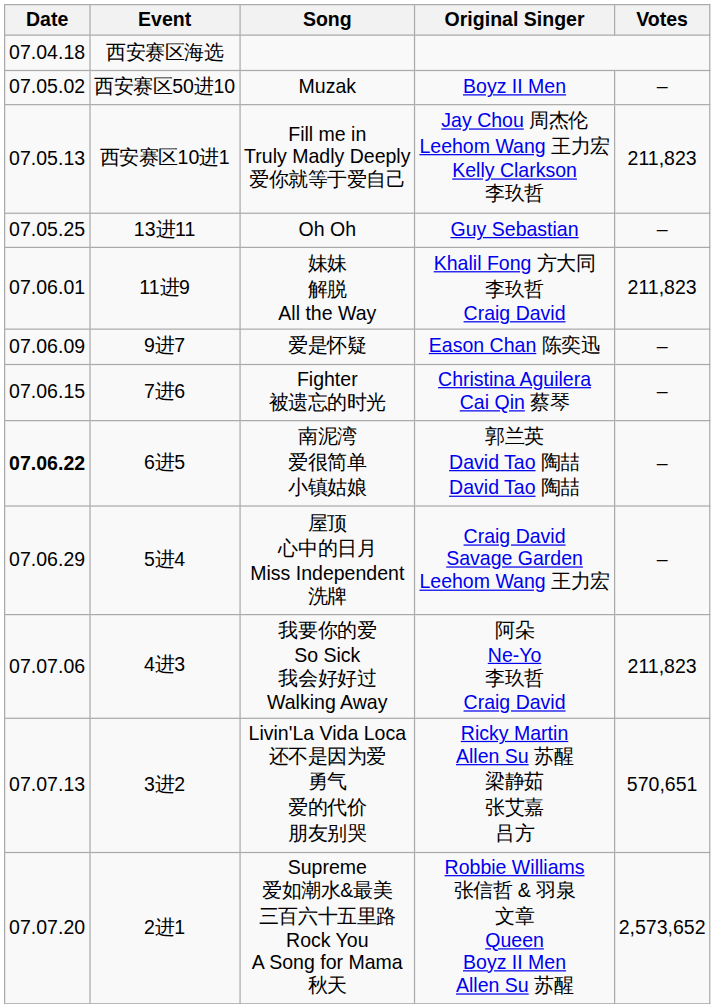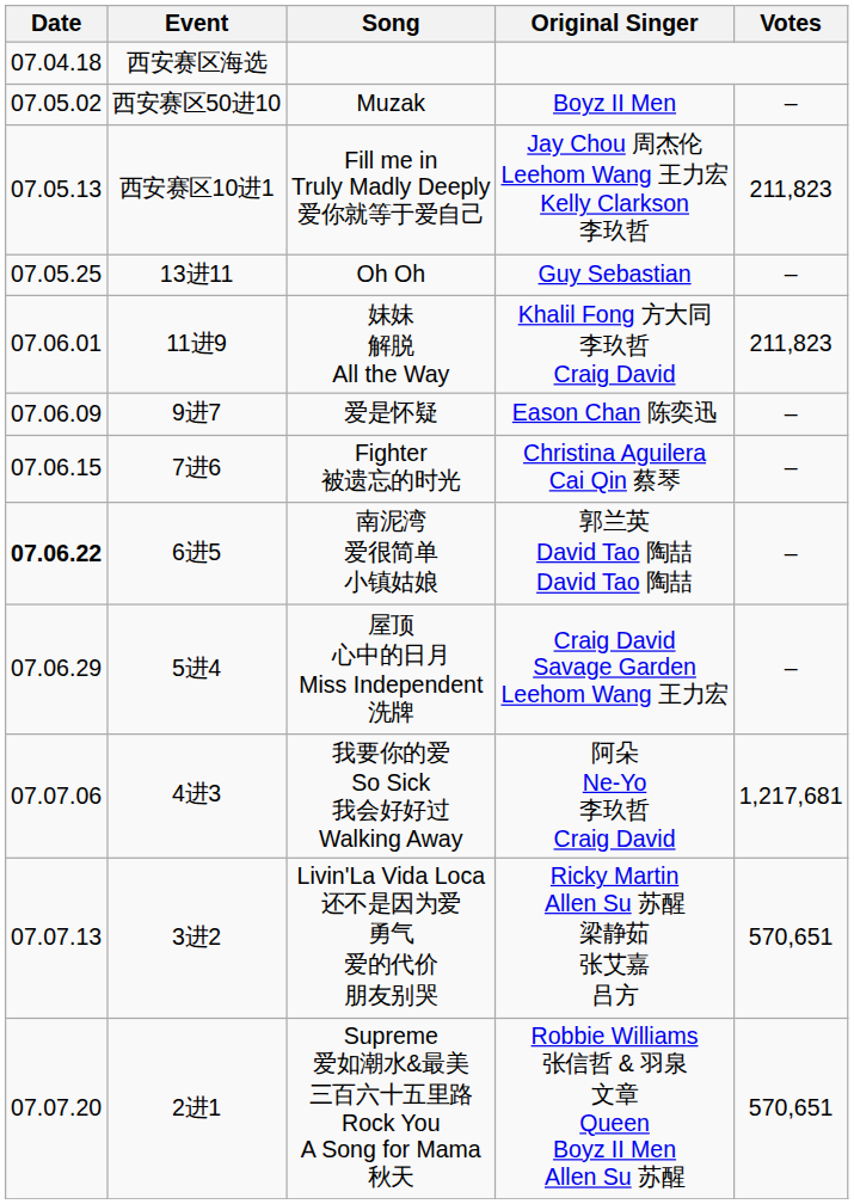我要你的爱 So Sick 我会好好过 Walking Away | Votes: 211,823 -> 1,217,681
Supreme 爱如潮水&最美 三百六十五里路 Rock You A Song for Mama 秋天 | Votes: 2,573,652 -> 570,651
